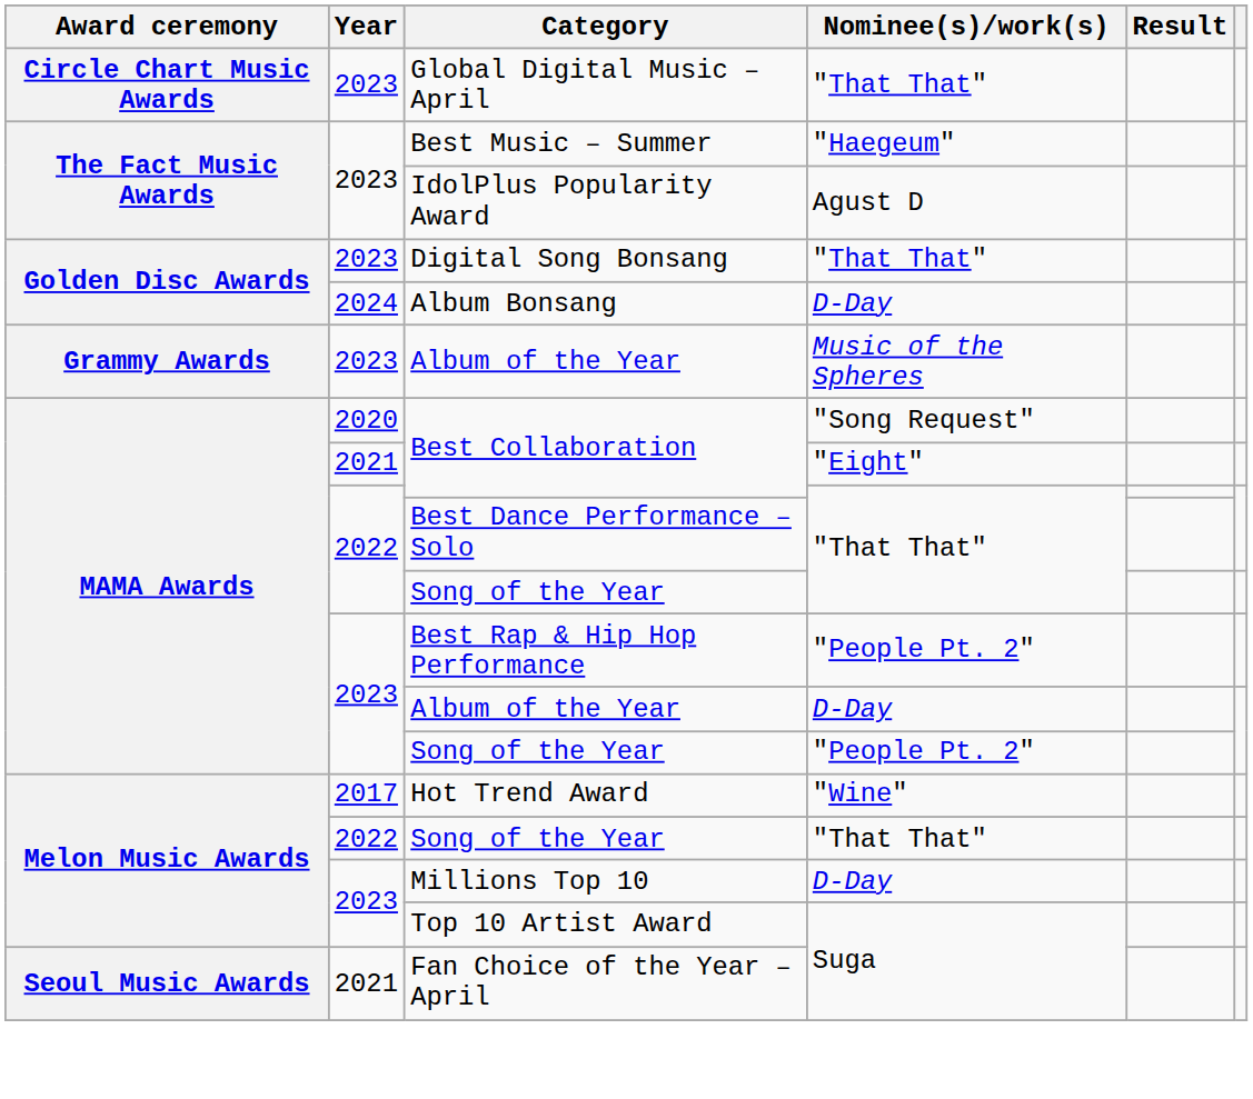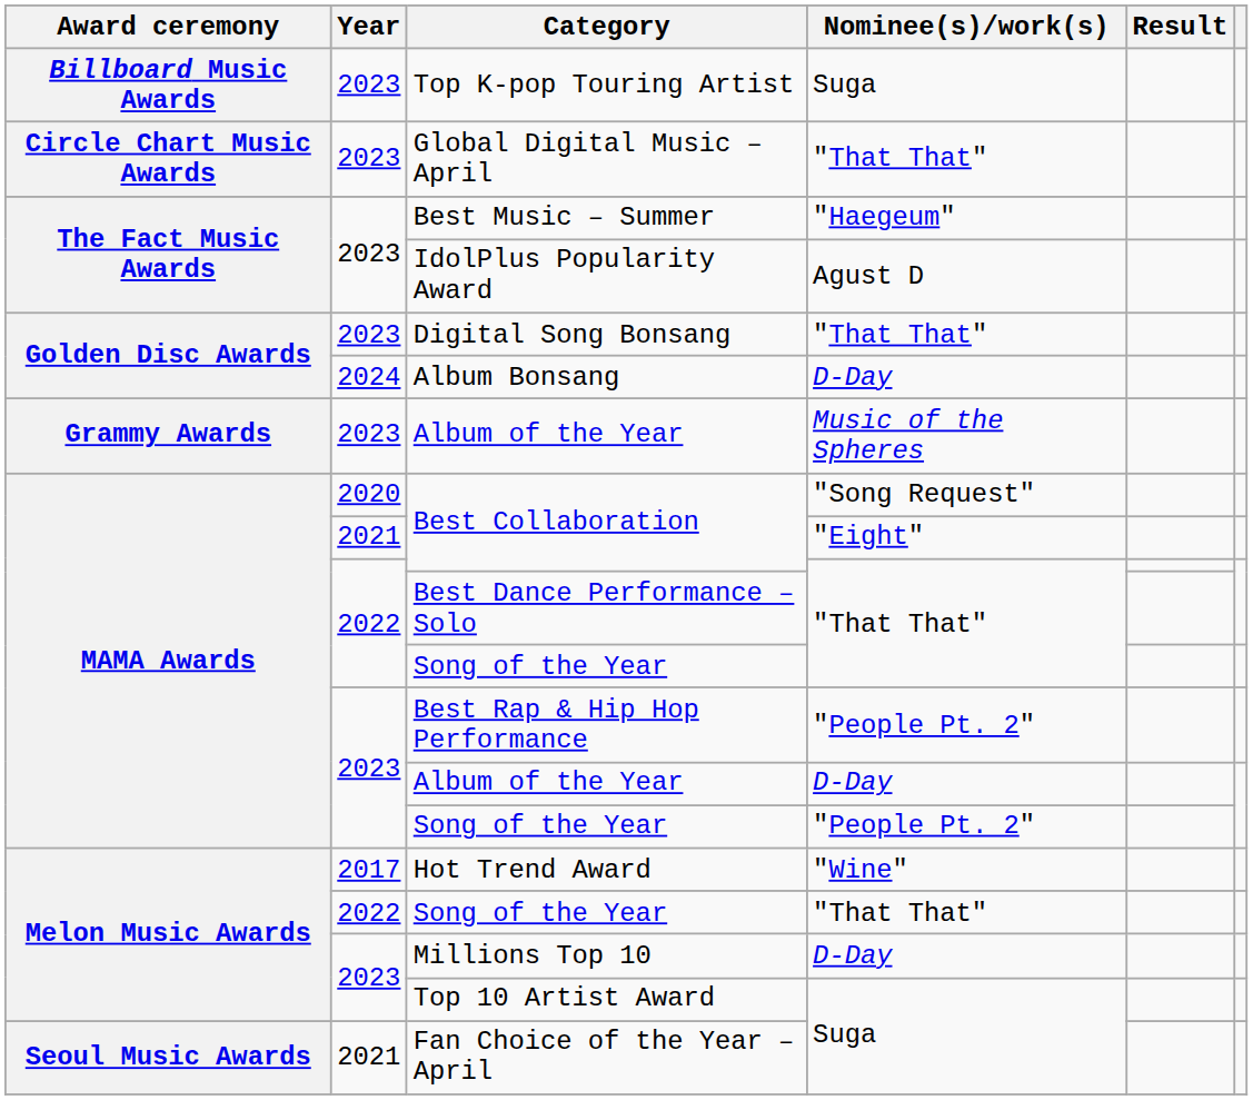+ row: Billboard Music Awards | 2023 | Top K-pop Touring Artist | Suga
